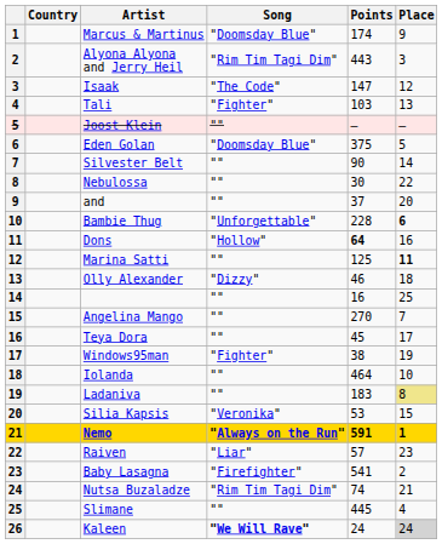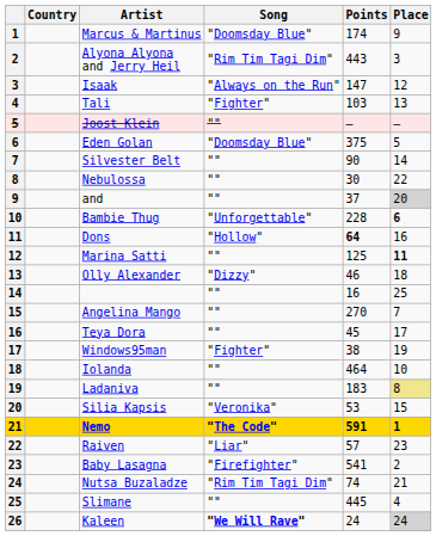Isaak | Song: "The Code" -> "Always on the Run"
and | Place: no background -> lightgrey background
Nemo | Song: "Always on the Run" -> "The Code"
